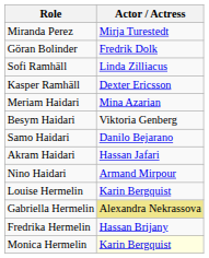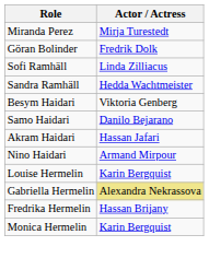+ row: Sandra Ramhäll | Hedda Wachtmeister
- row: Kasper Ramhäll | Dexter Ericsson
- row: Meriam Haidari | Mina Azarian
Monica Hermelin | Actor / Actress: lightyellow background -> no background
